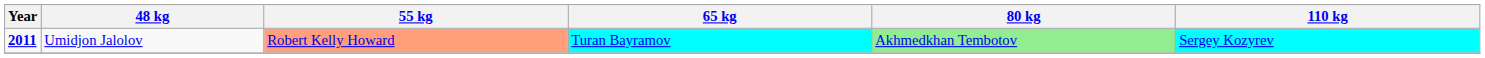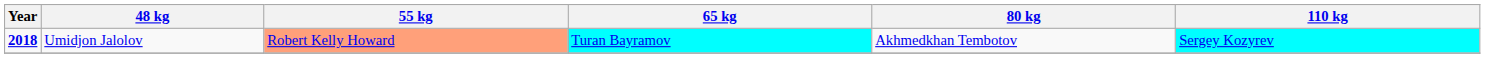Umidjon Jalolov | Year: 2011 -> 2018
Umidjon Jalolov | 80 kg: lightgreen background -> no background
